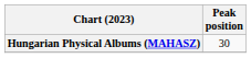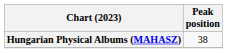Hungarian Physical Albums (MAHASZ) | Peak position: 30 -> 38
